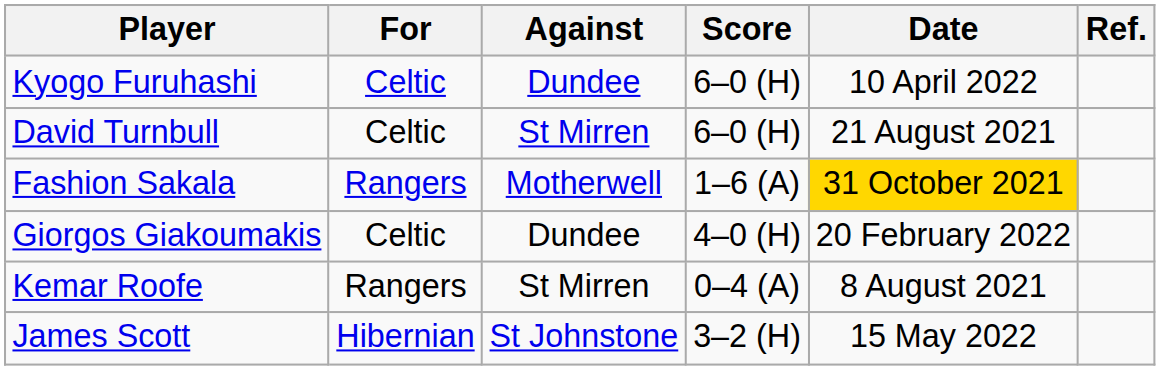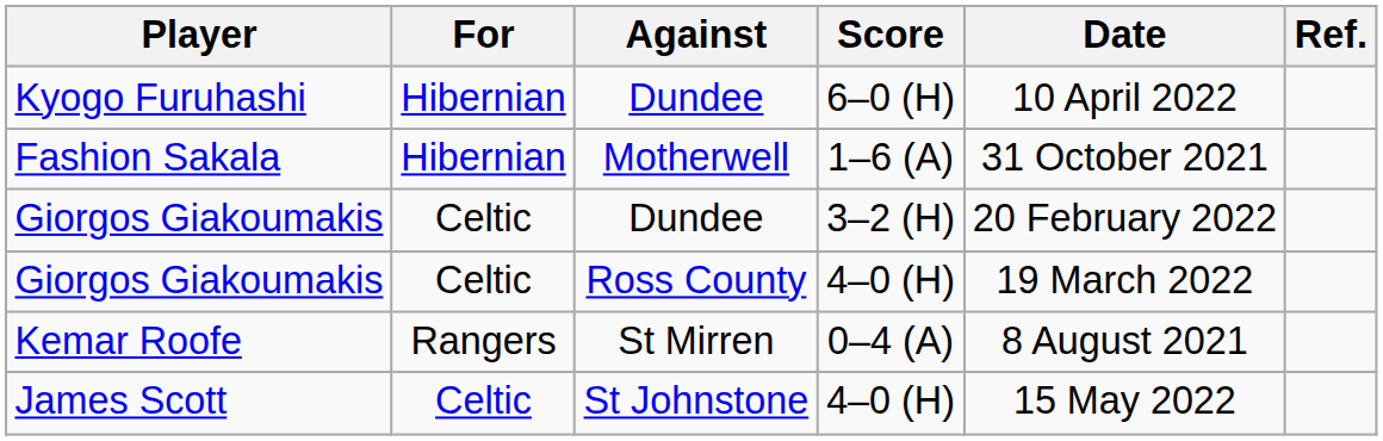Kyogo Furuhashi | For: Celtic -> Hibernian
- row: David Turnbull | Celtic | St Mirren | 6–0 (H) | 21 August 2021
Fashion Sakala | For: Rangers -> Hibernian
Fashion Sakala | Date: gold background -> no background
Giorgos Giakoumakis / Dundee | Score: 4–0 (H) -> 3–2 (H)
+ row: Giorgos Giakoumakis | Celtic | Ross County | 4–0 (H) | 19 March 2022
James Scott | For: Hibernian -> Celtic
James Scott | Score: 3–2 (H) -> 4–0 (H)
